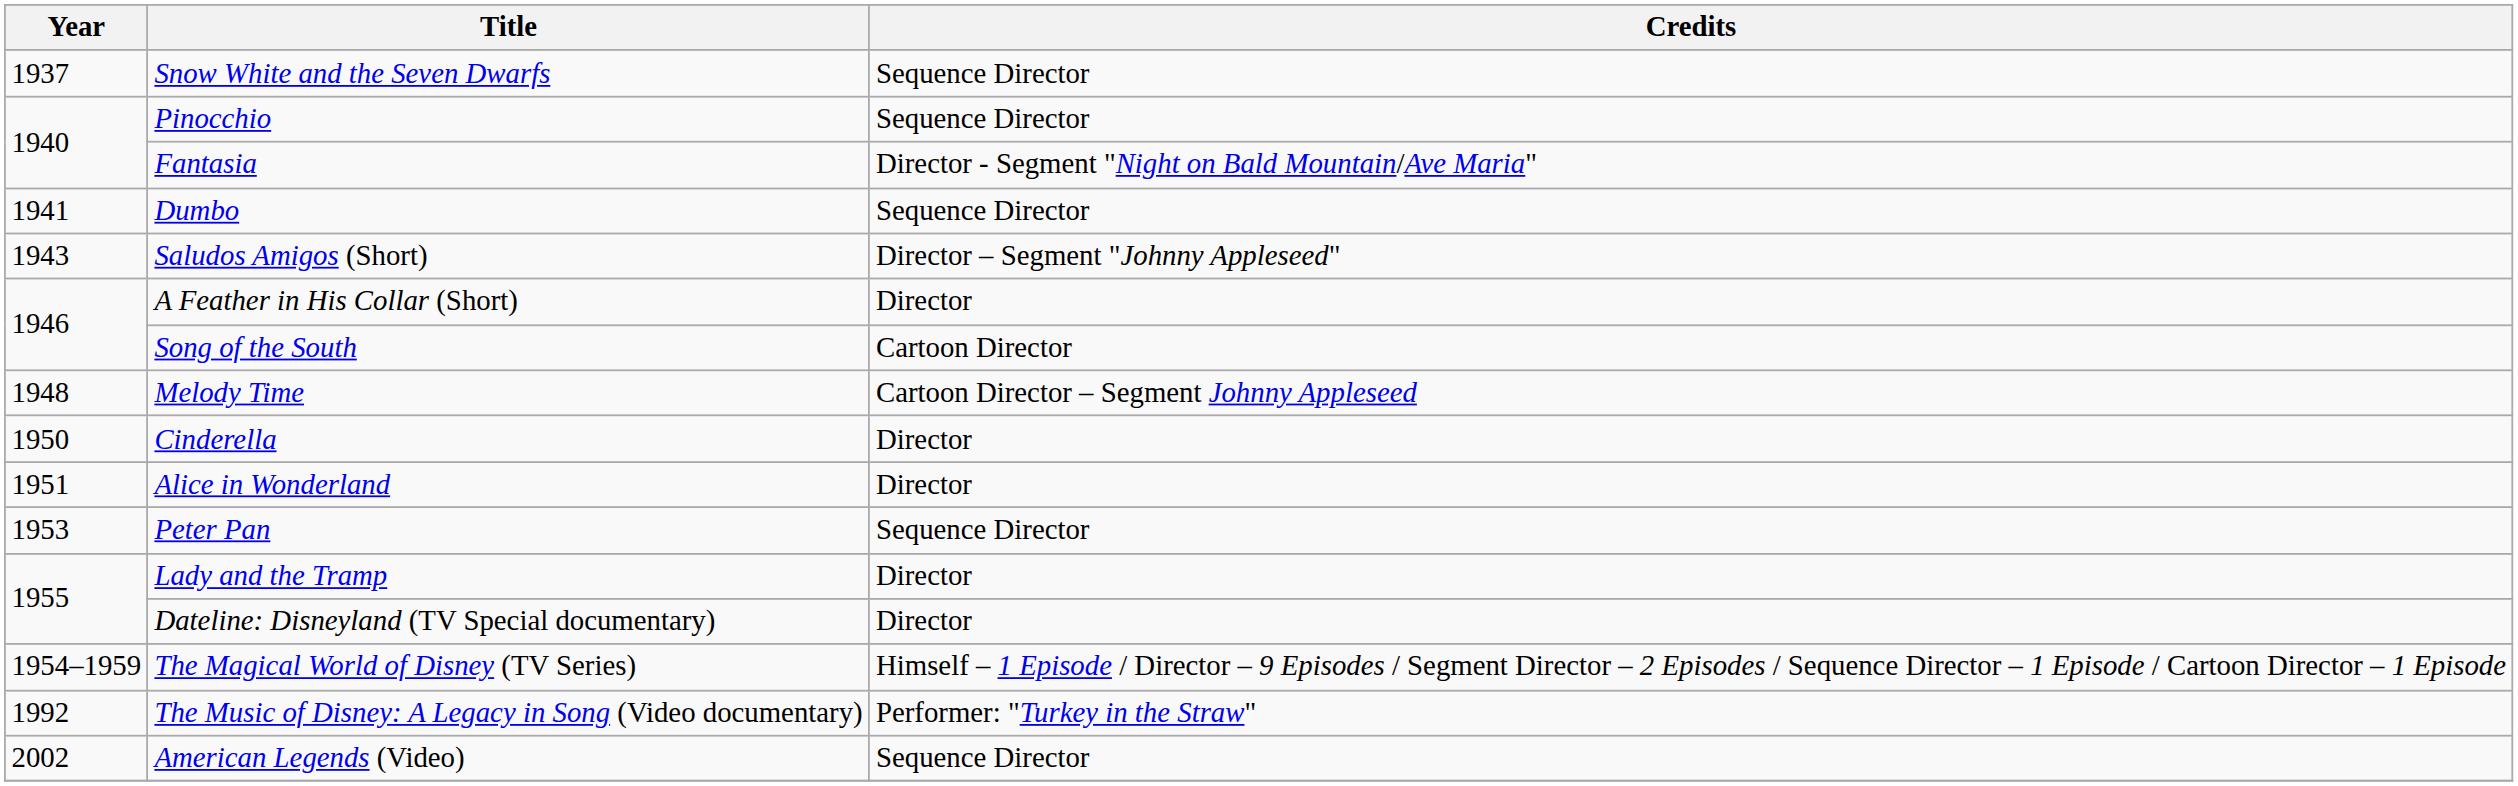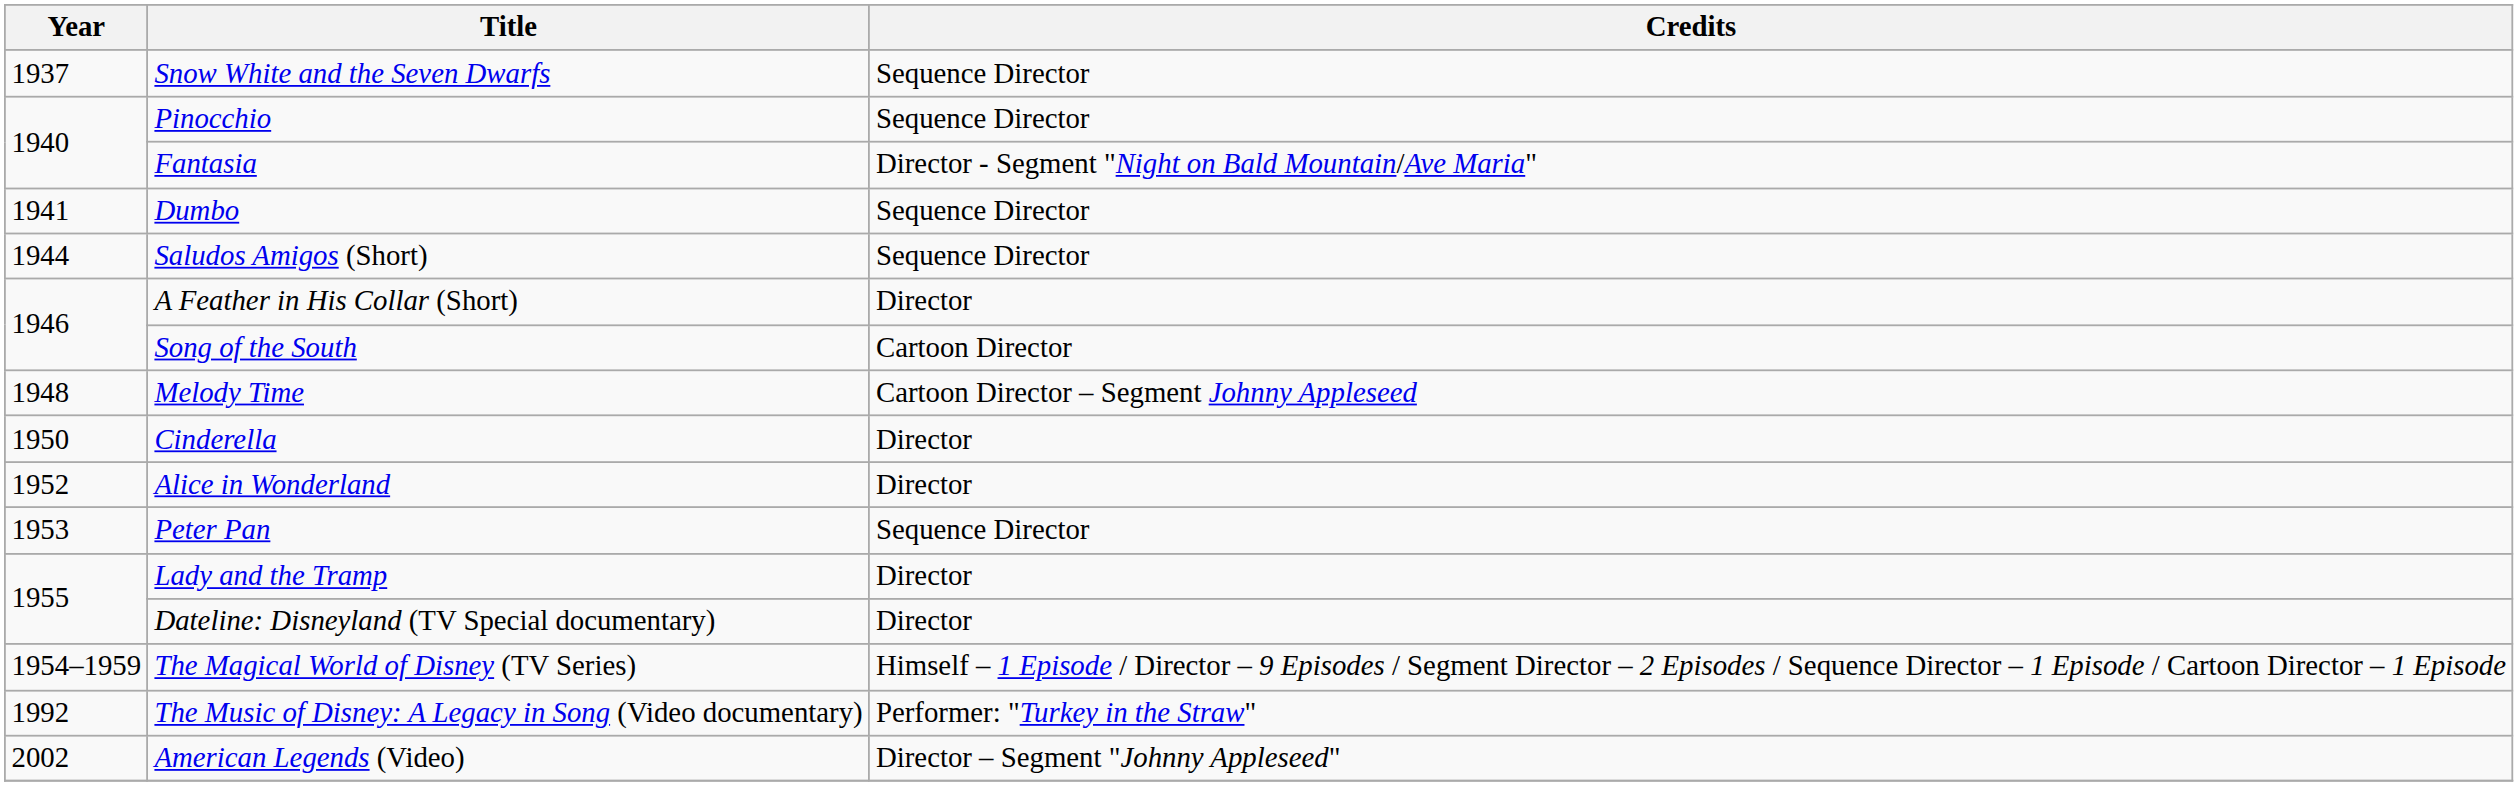Saludos Amigos (Short) | Year: 1943 -> 1944
Saludos Amigos (Short) | Credits: Director – Segment "Johnny Appleseed" -> Sequence Director
Alice in Wonderland | Year: 1951 -> 1952
American Legends (Video) | Credits: Sequence Director -> Director – Segment "Johnny Appleseed"
